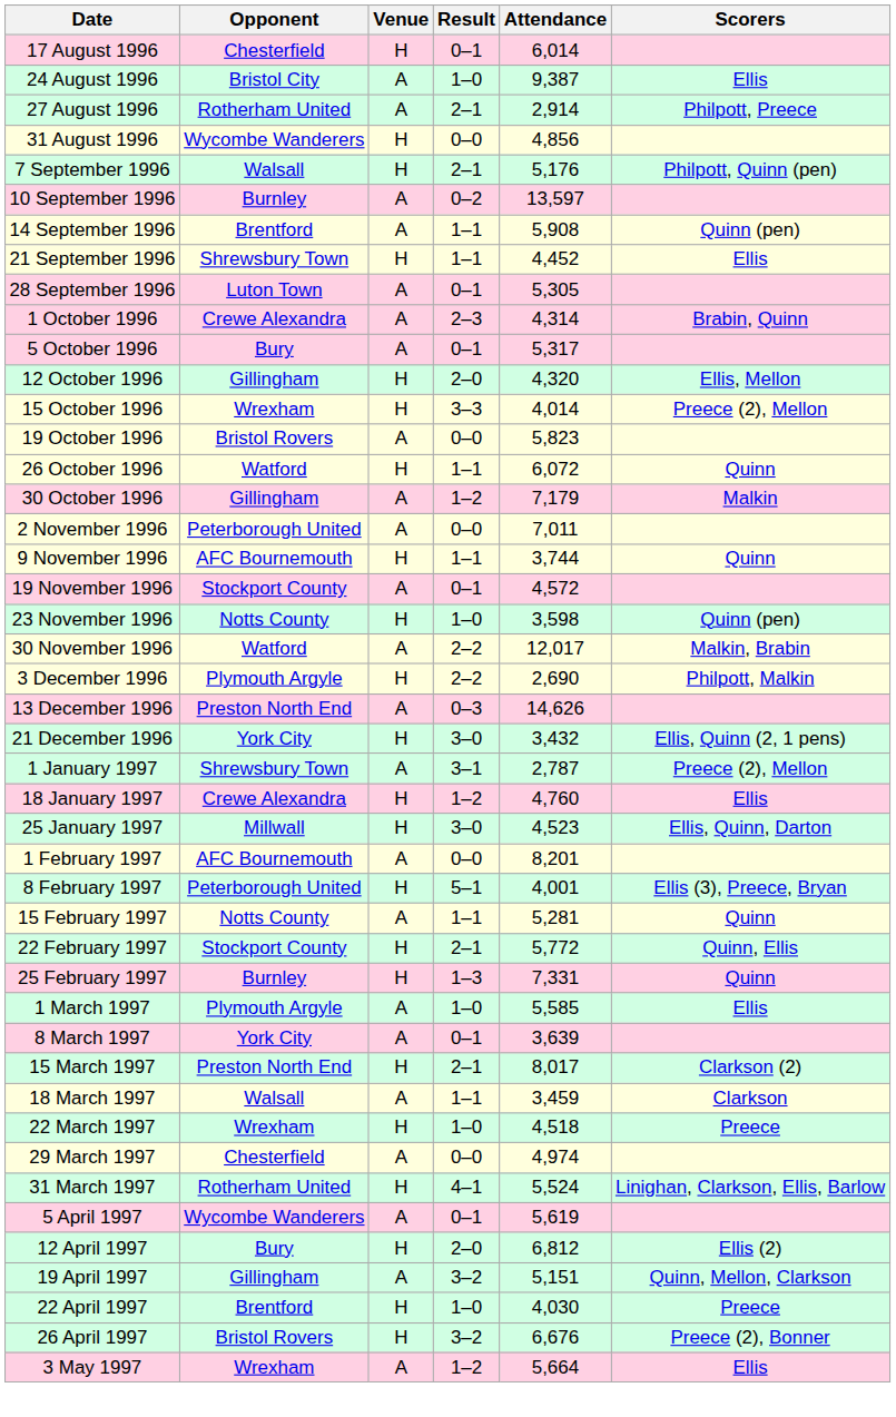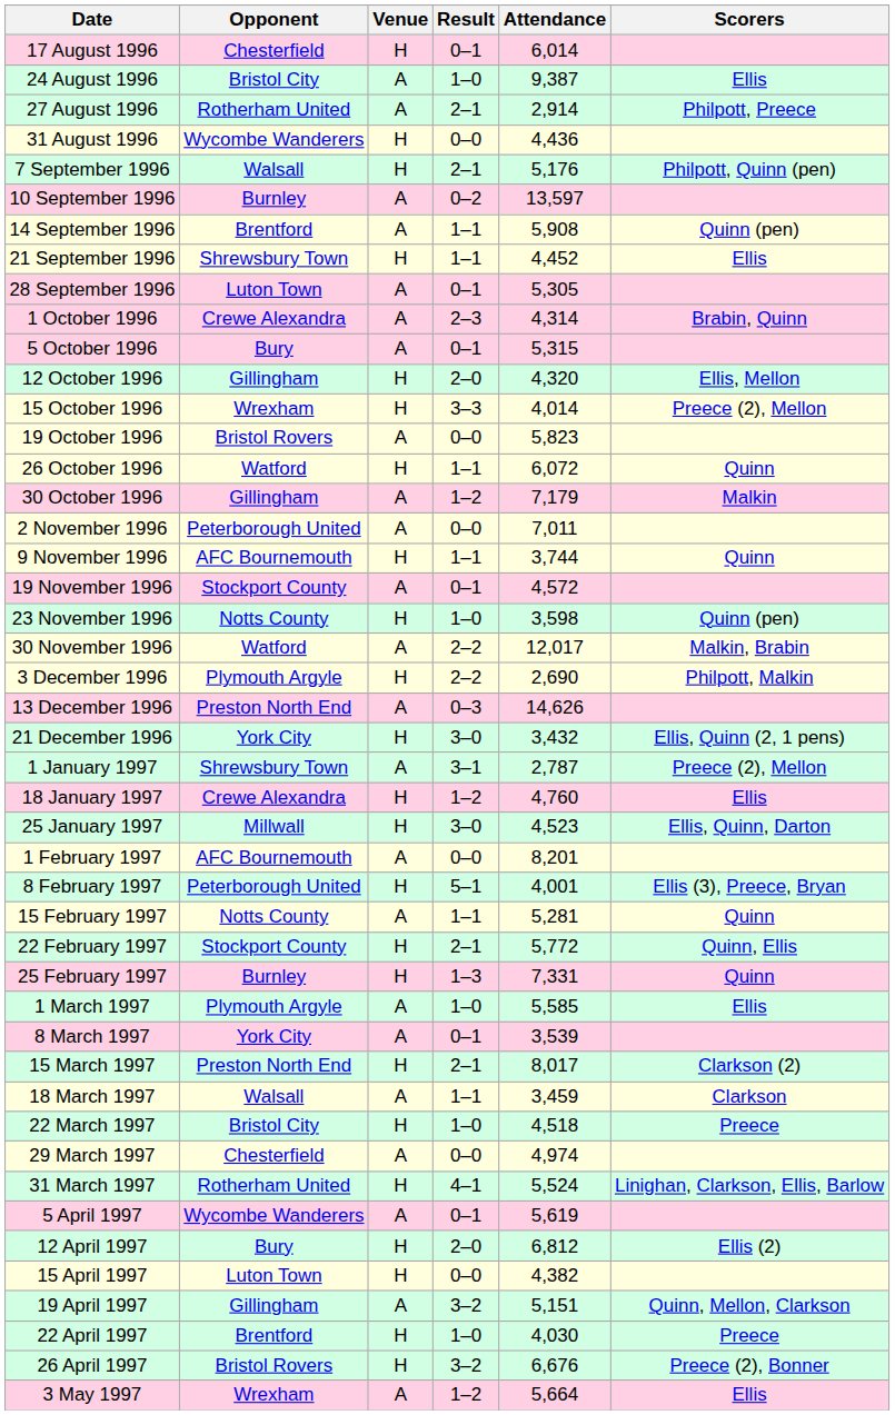31 August 1996 | Attendance: 4,856 -> 4,436
5 October 1996 | Attendance: 5,317 -> 5,315
8 March 1997 | Attendance: 3,639 -> 3,539
22 March 1997 | Opponent: Wrexham -> Bristol City
+ row: 15 April 1997 | Luton Town | H | 0–0 | 4,382
